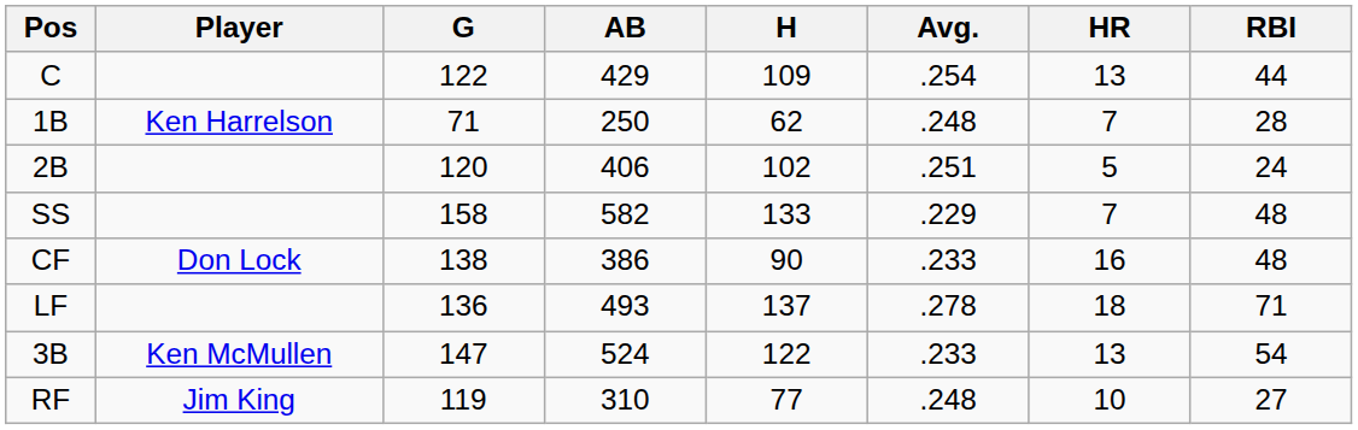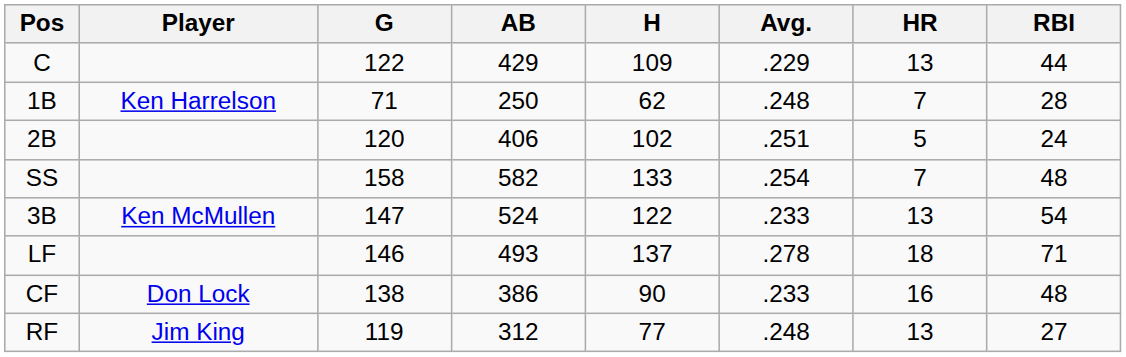C | Avg.: .254 -> .229
SS | Avg.: .229 -> .254
rows swapped: 3B <-> CF
LF | G: 136 -> 146
RF | AB: 310 -> 312
RF | HR: 10 -> 13
